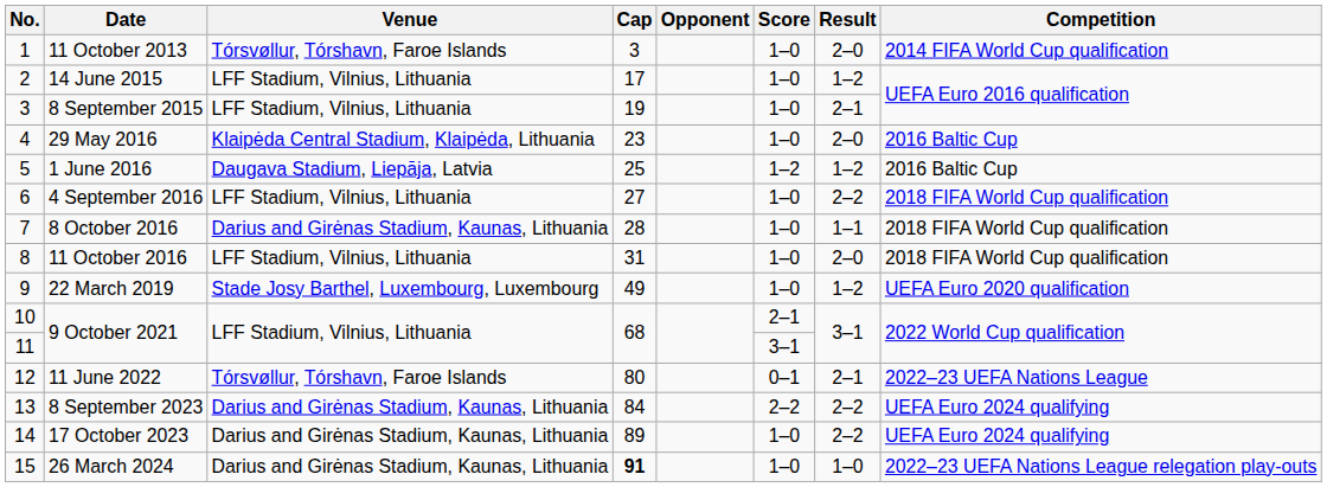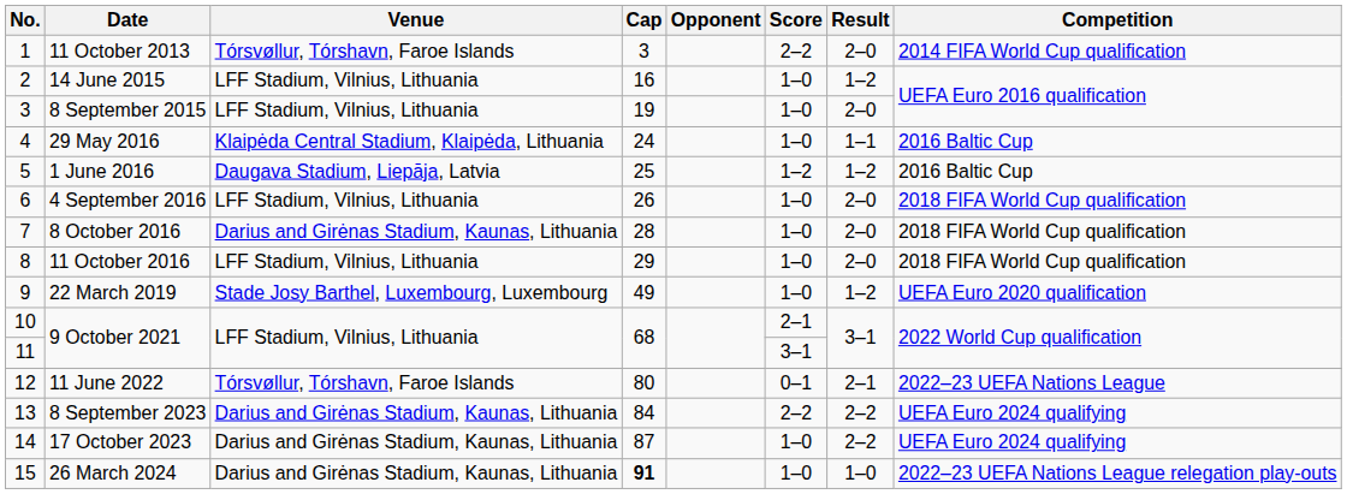11 October 2013 | Score: 1–0 -> 2–2
14 June 2015 | Cap: 17 -> 16
8 September 2015 | Result: 2–1 -> 2–0
29 May 2016 | Cap: 23 -> 24
29 May 2016 | Result: 2–0 -> 1–1
4 September 2016 | Cap: 27 -> 26
4 September 2016 | Result: 2–2 -> 2–0
8 October 2016 | Result: 1–1 -> 2–0
11 October 2016 | Cap: 31 -> 29
17 October 2023 | Cap: 89 -> 87
